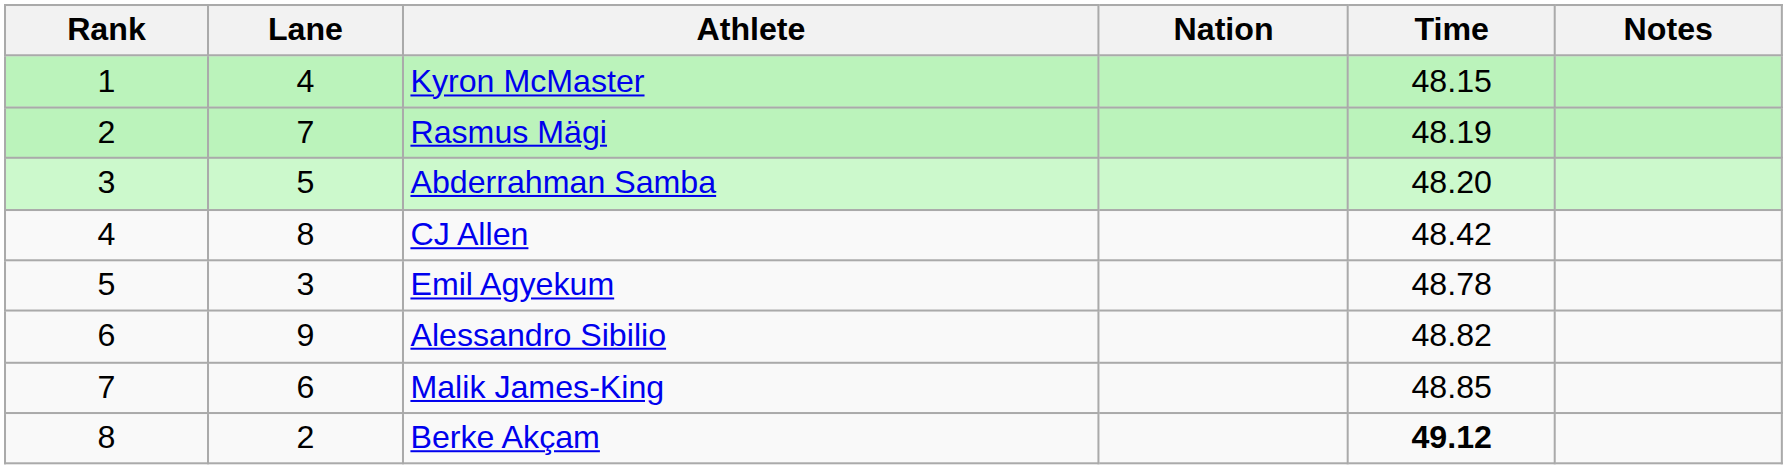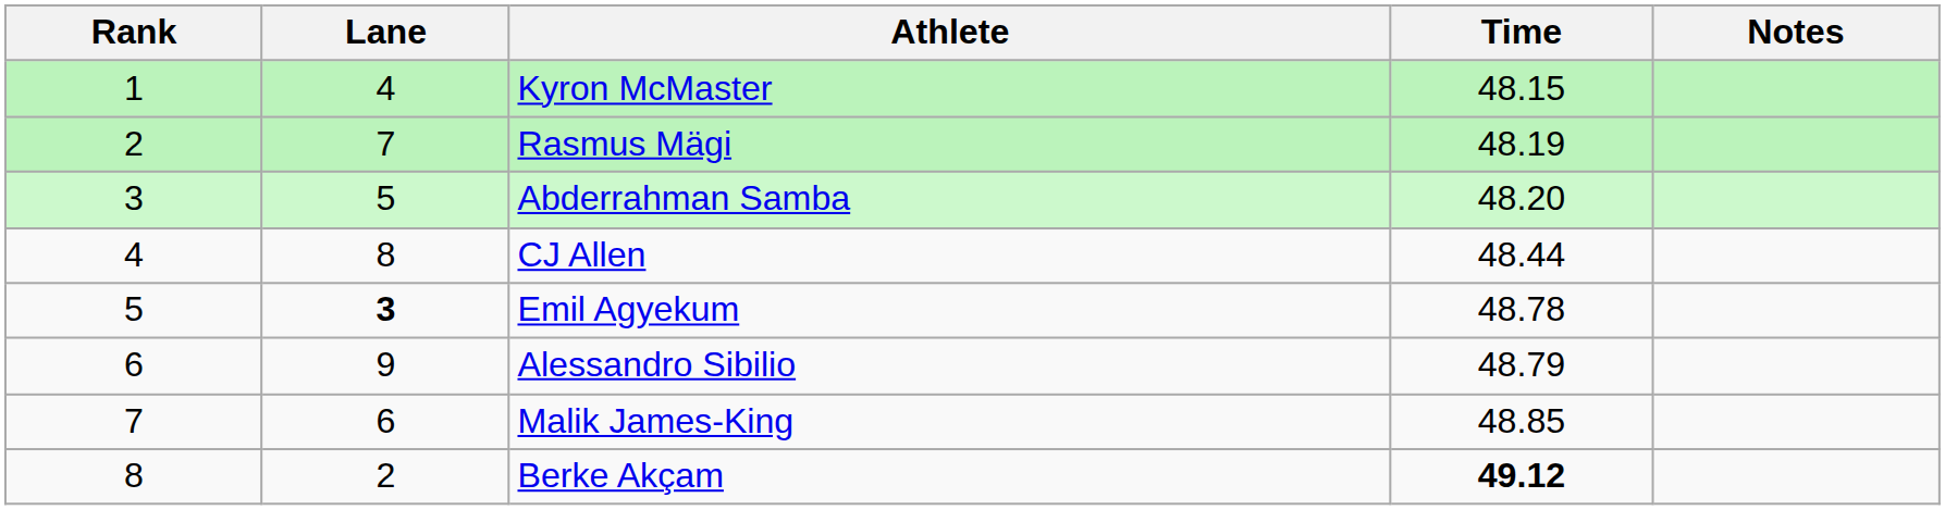- column: Nation
CJ Allen | Time: 48.42 -> 48.44
Emil Agyekum | Lane: normal -> bold
Alessandro Sibilio | Time: 48.82 -> 48.79
